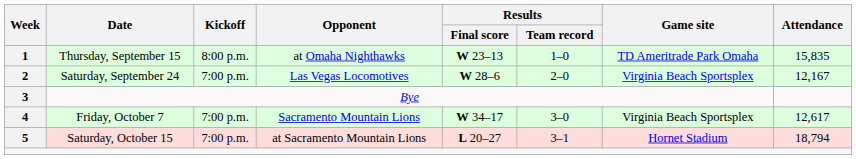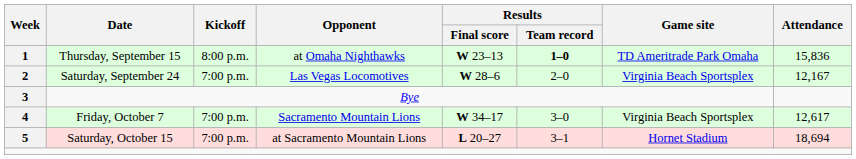Thursday, September 15 | Results / Team record: normal -> bold
Thursday, September 15 | Attendance: 15,835 -> 15,836
Saturday, October 15 | Attendance: 18,794 -> 18,694
